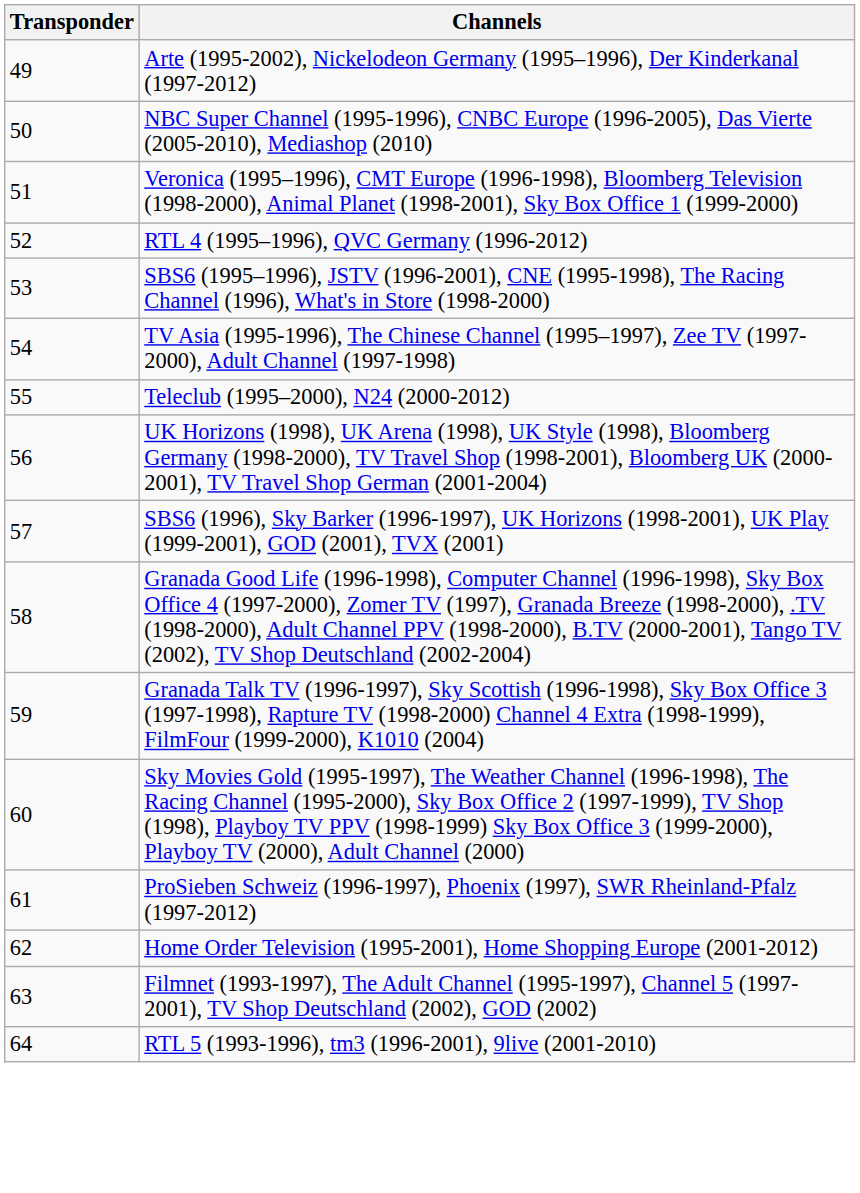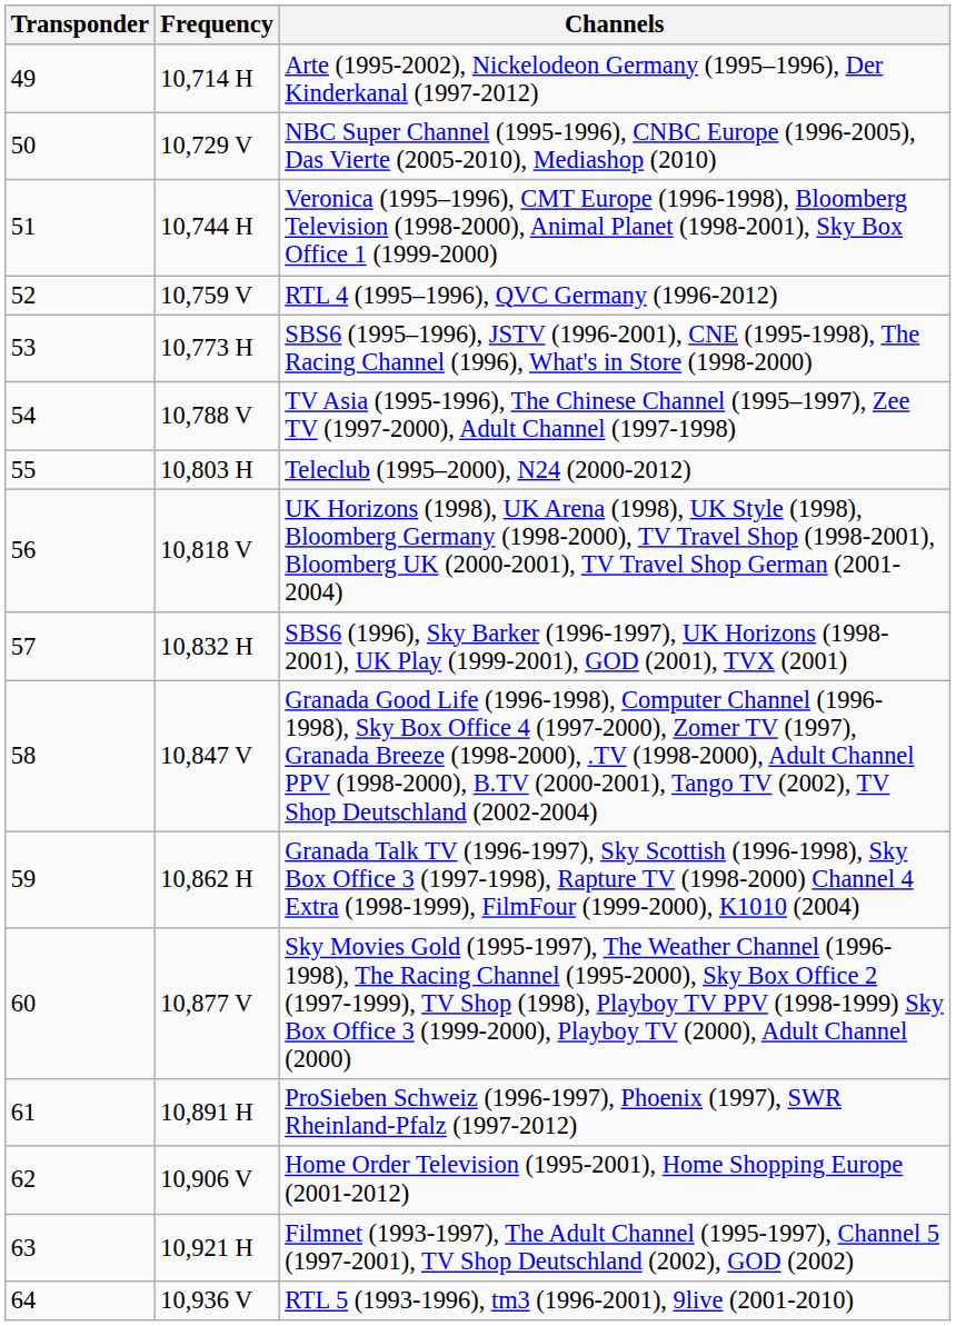+ column: Frequency | 10,714 H | 10,729 V | 10,744 H | 10,759 V | 10,773 H | 10,788 V | 10,803 H | 10,818 V | 10,832 H | 10,847 V | 10,862 H | 10,877 V | 10,891 H | 10,906 V | 10,921 H | 10,936 V
